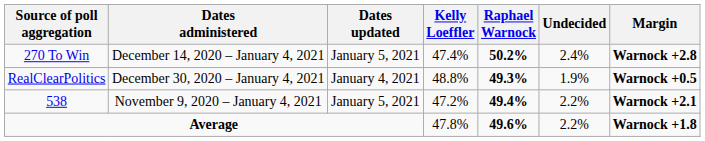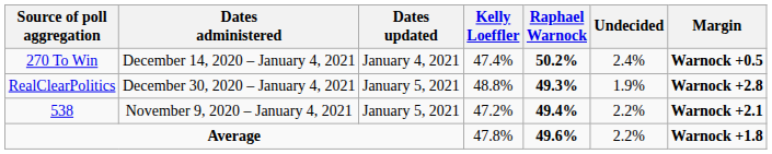270 To Win | Dates updated: January 5, 2021 -> January 4, 2021
270 To Win | Margin: Warnock +2.8 -> Warnock +0.5
RealClearPolitics | Dates updated: January 4, 2021 -> January 5, 2021
RealClearPolitics | Margin: Warnock +0.5 -> Warnock +2.8
